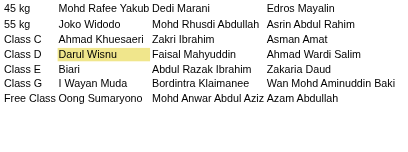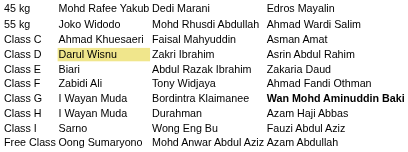55 kg | column 4: Asrin Abdul Rahim -> Ahmad Wardi Salim
Class C | column 3: Zakri Ibrahim -> Faisal Mahyuddin
Class D | column 3: Faisal Mahyuddin -> Zakri Ibrahim
Class D | column 4: Ahmad Wardi Salim -> Asrin Abdul Rahim
+ row: Class F | Zabidi Ali | Tony Widjaya | Ahmad Fandi Othman
Class G | column 4: normal -> bold
+ row: Class H | I Wayan Muda | Durahman | Azam Haji Abbas
+ row: Class I | Sarno | Wong Eng Bu | Fauzi Abdul Aziz
